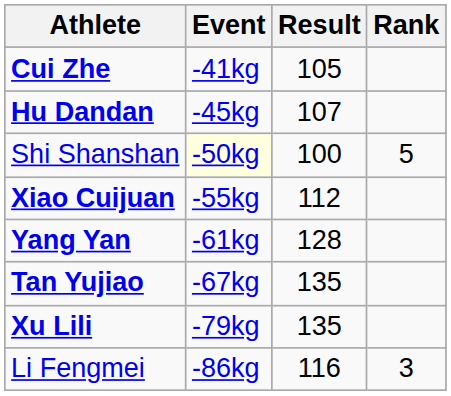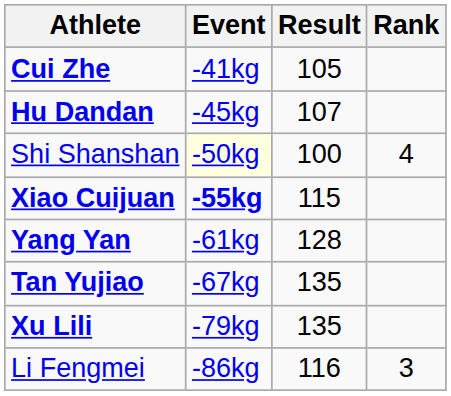Shi Shanshan | Rank: 5 -> 4
Xiao Cuijuan | Event: normal -> bold
Xiao Cuijuan | Result: 112 -> 115
